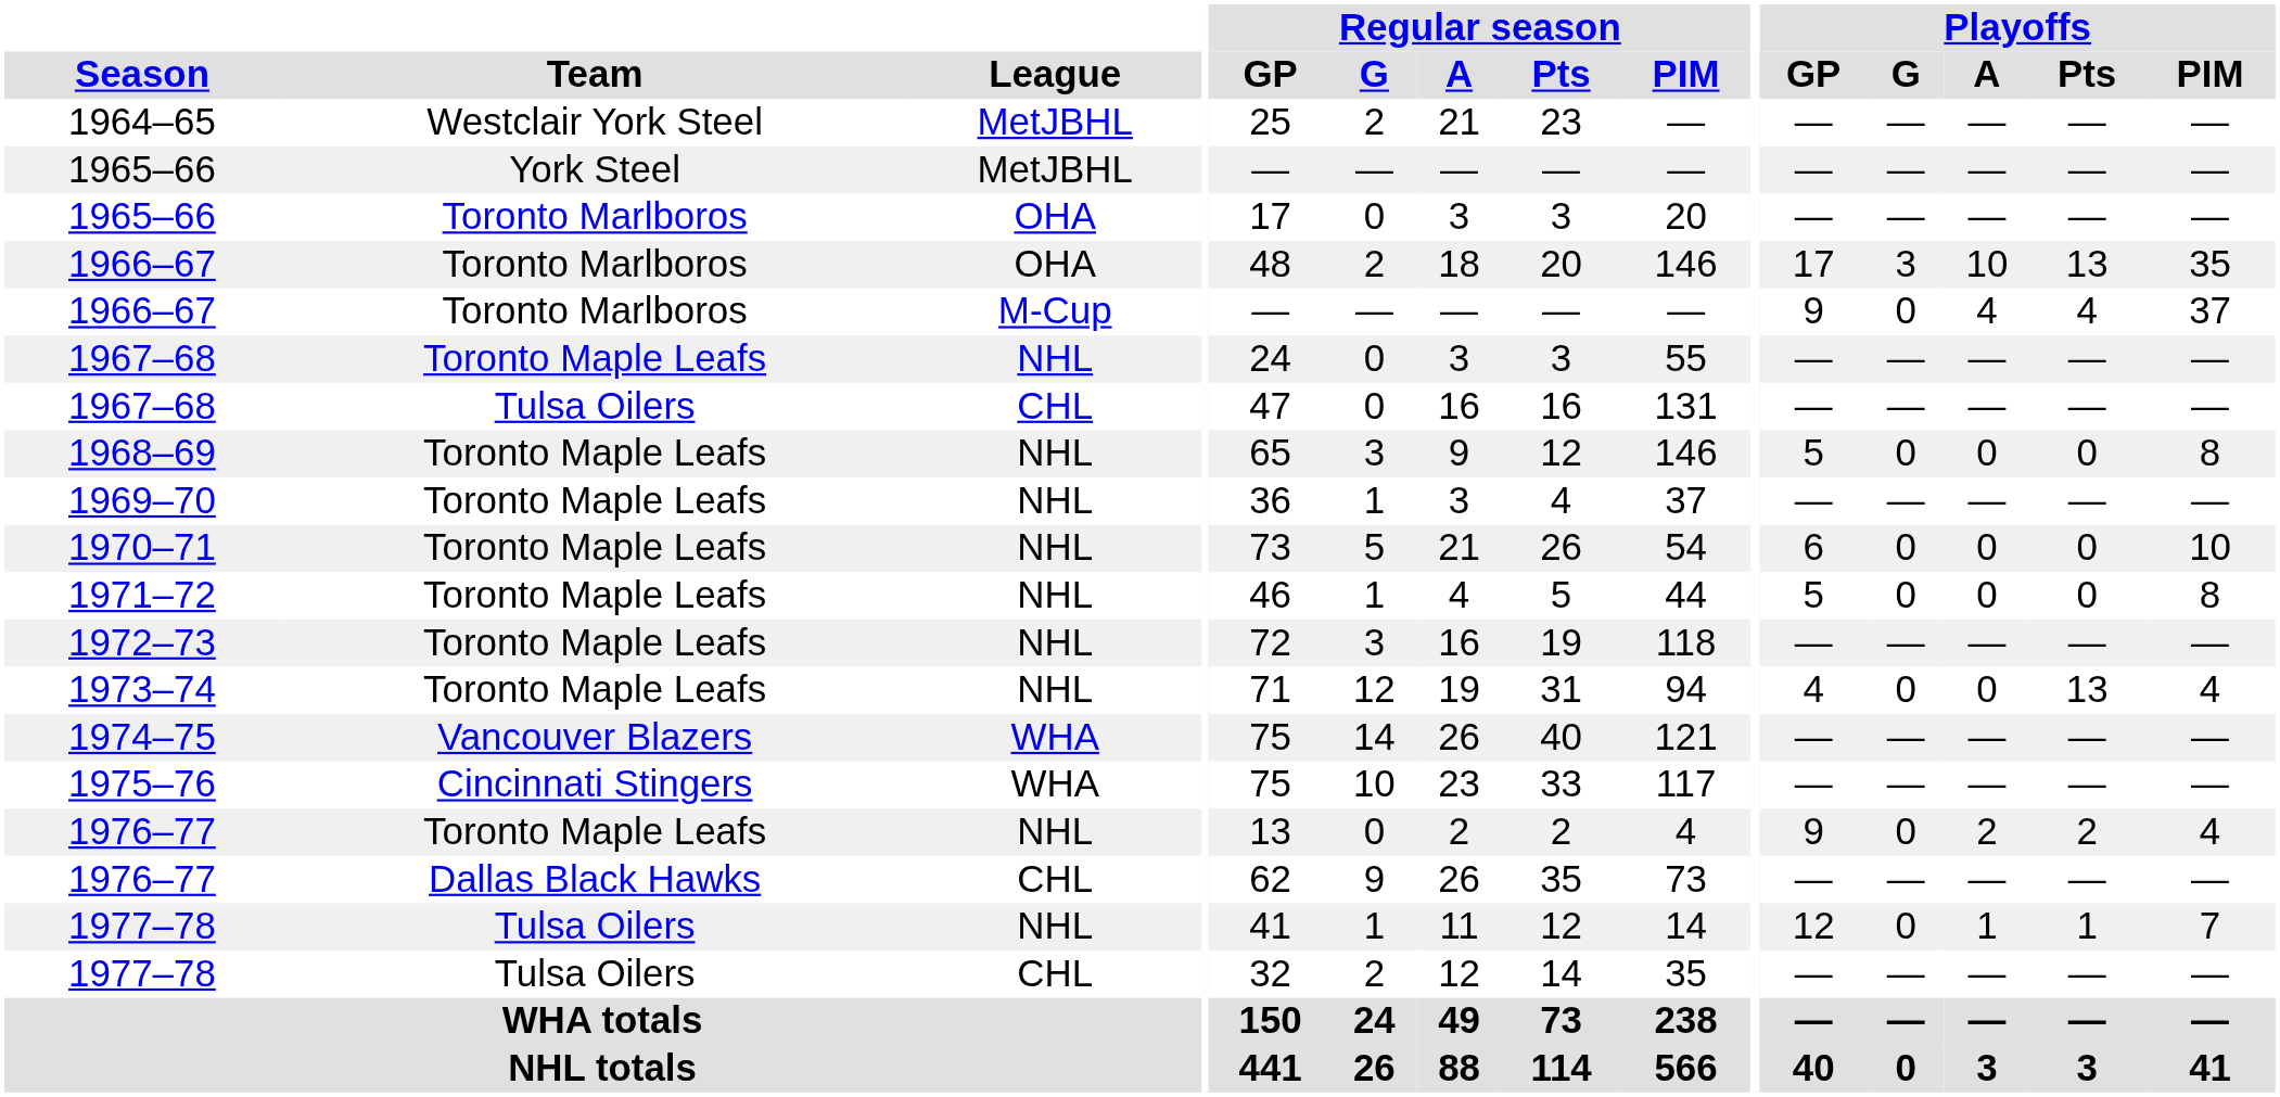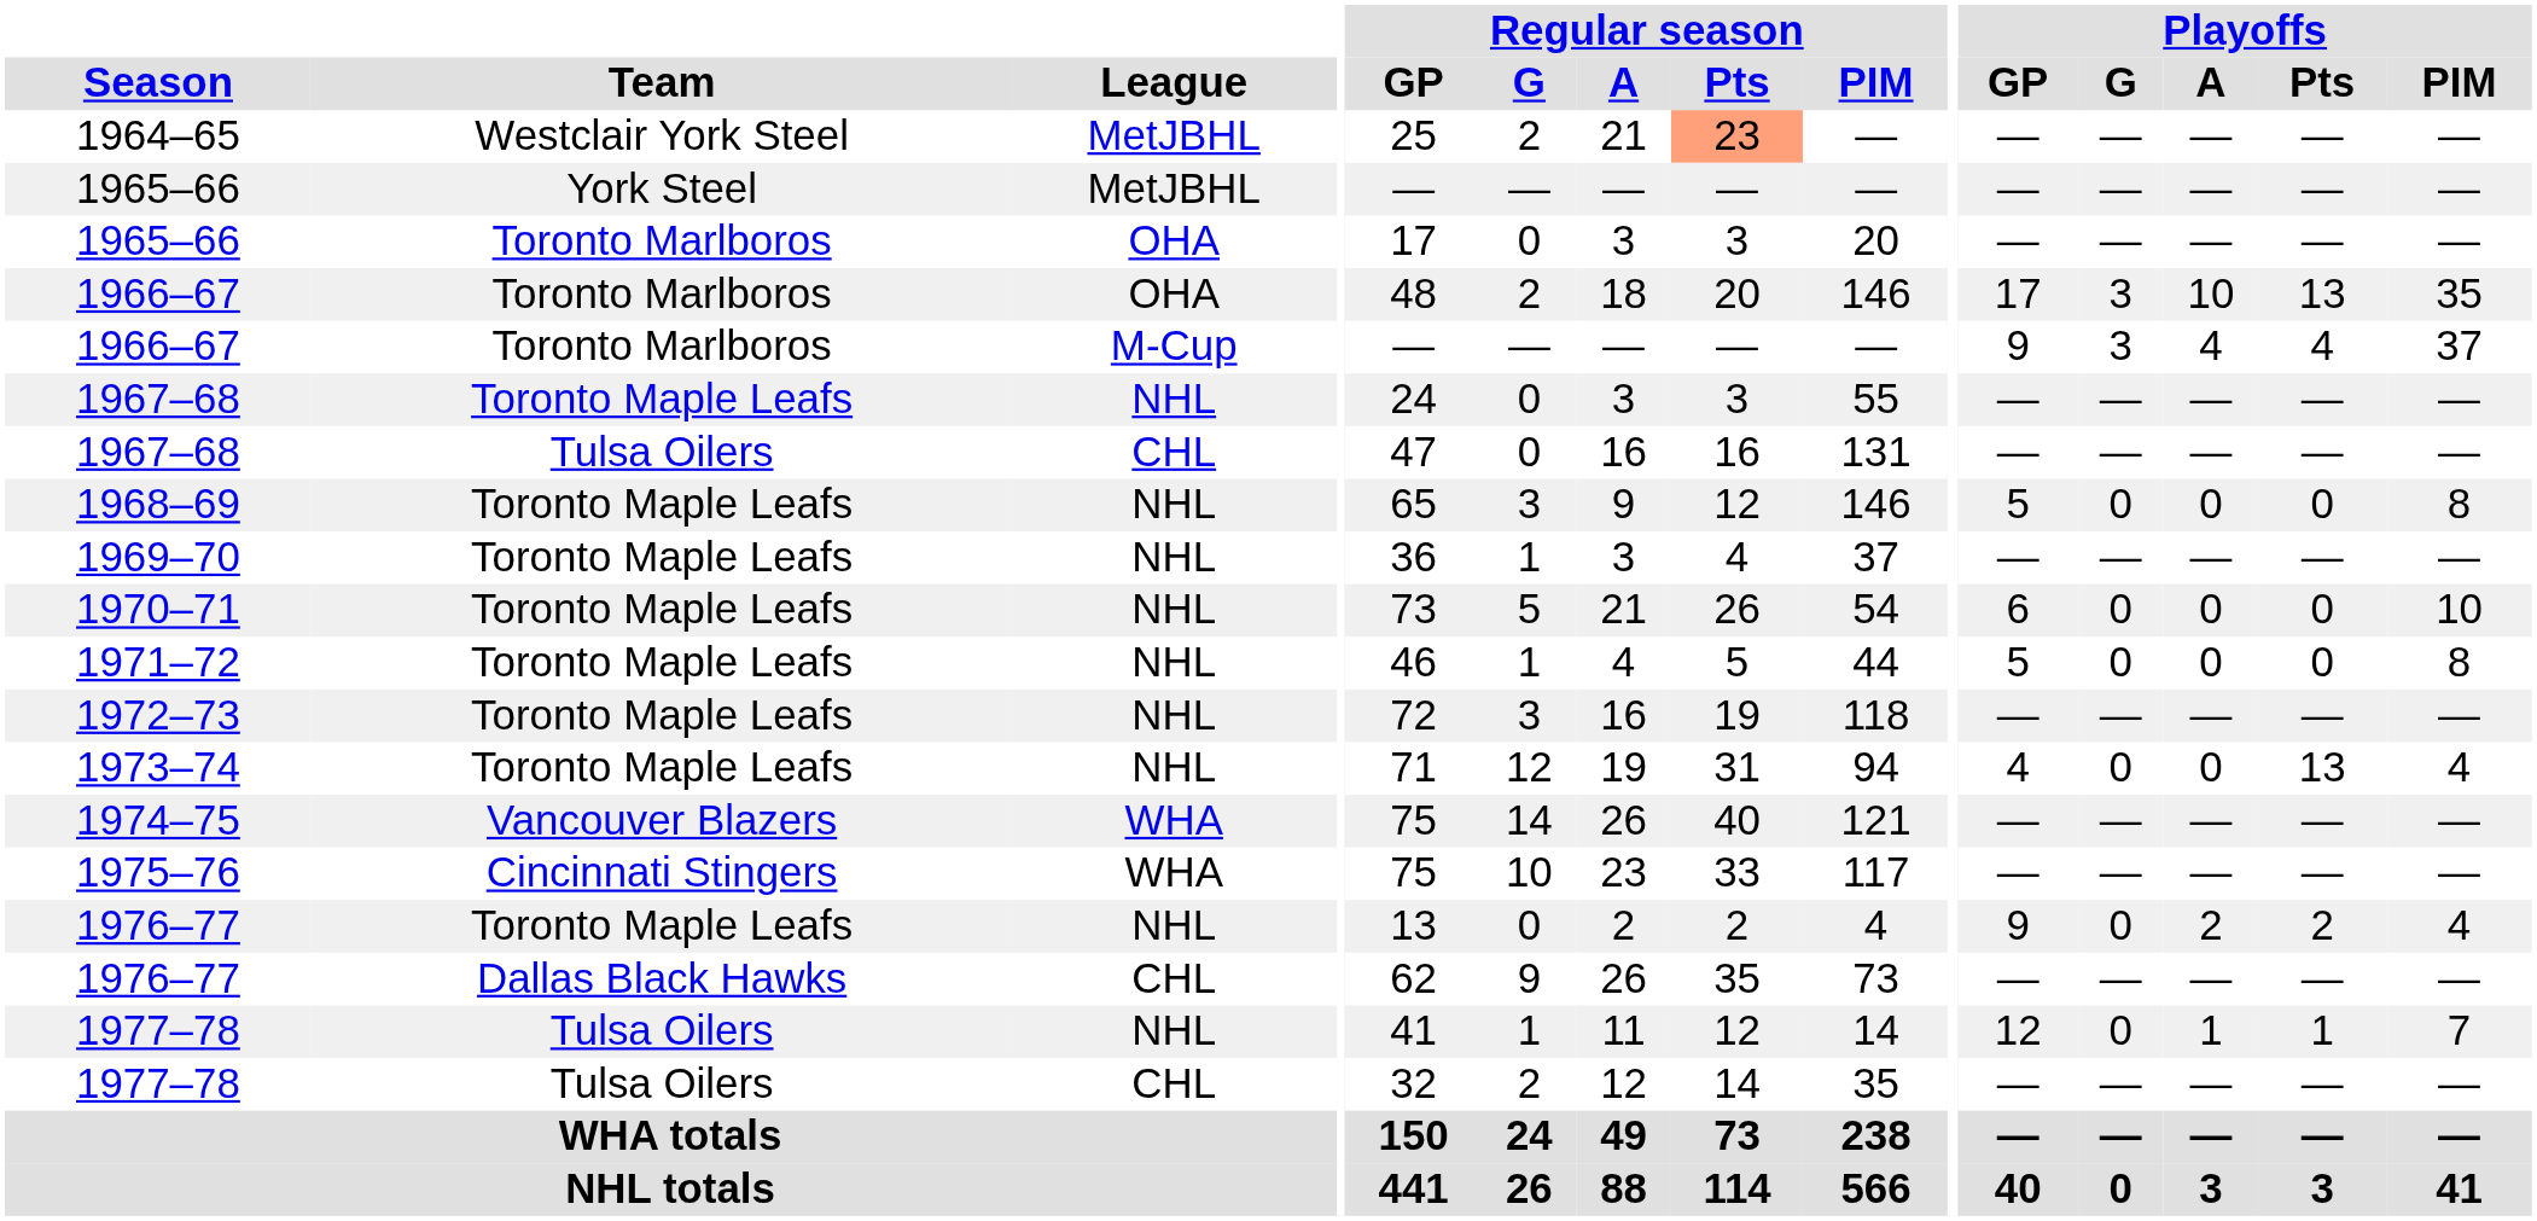1964–65 | Regular season / Pts: no background -> lightsalmon background
1966–67 / M-Cup | Playoffs / G: 0 -> 3
